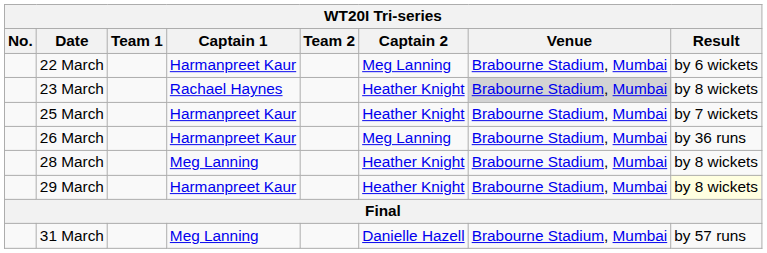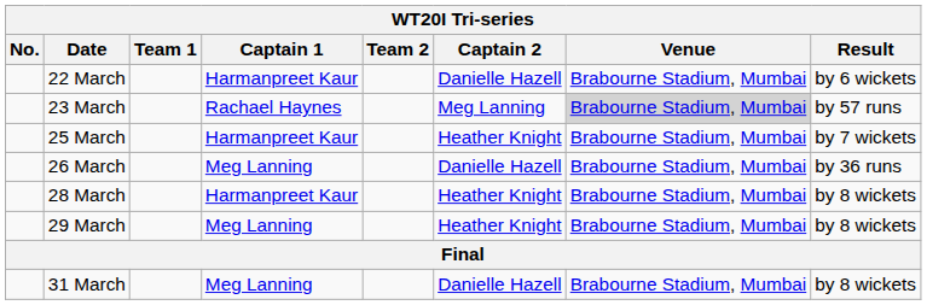22 March | Captain 2: Meg Lanning -> Danielle Hazell
23 March | Captain 2: Heather Knight -> Meg Lanning
23 March | Result: by 8 wickets -> by 57 runs
26 March | Captain 1: Harmanpreet Kaur -> Meg Lanning
26 March | Captain 2: Meg Lanning -> Danielle Hazell
28 March | Captain 1: Meg Lanning -> Harmanpreet Kaur
29 March | Captain 1: Harmanpreet Kaur -> Meg Lanning
29 March | Result: lightyellow background -> no background
31 March | Result: by 57 runs -> by 8 wickets
